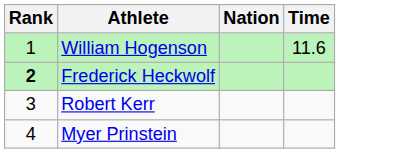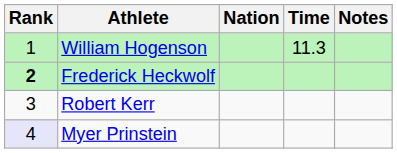+ column: Notes
William Hogenson | Time: 11.6 -> 11.3
Myer Prinstein | Rank: no background -> lavender background
